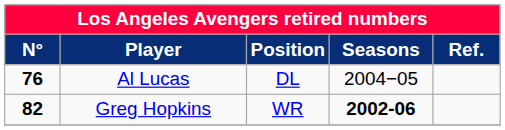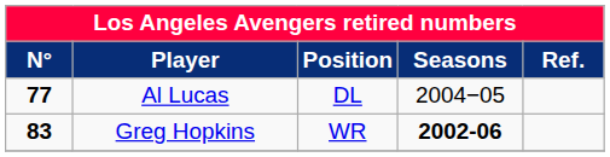Al Lucas | N°: 76 -> 77
Greg Hopkins | N°: 82 -> 83
